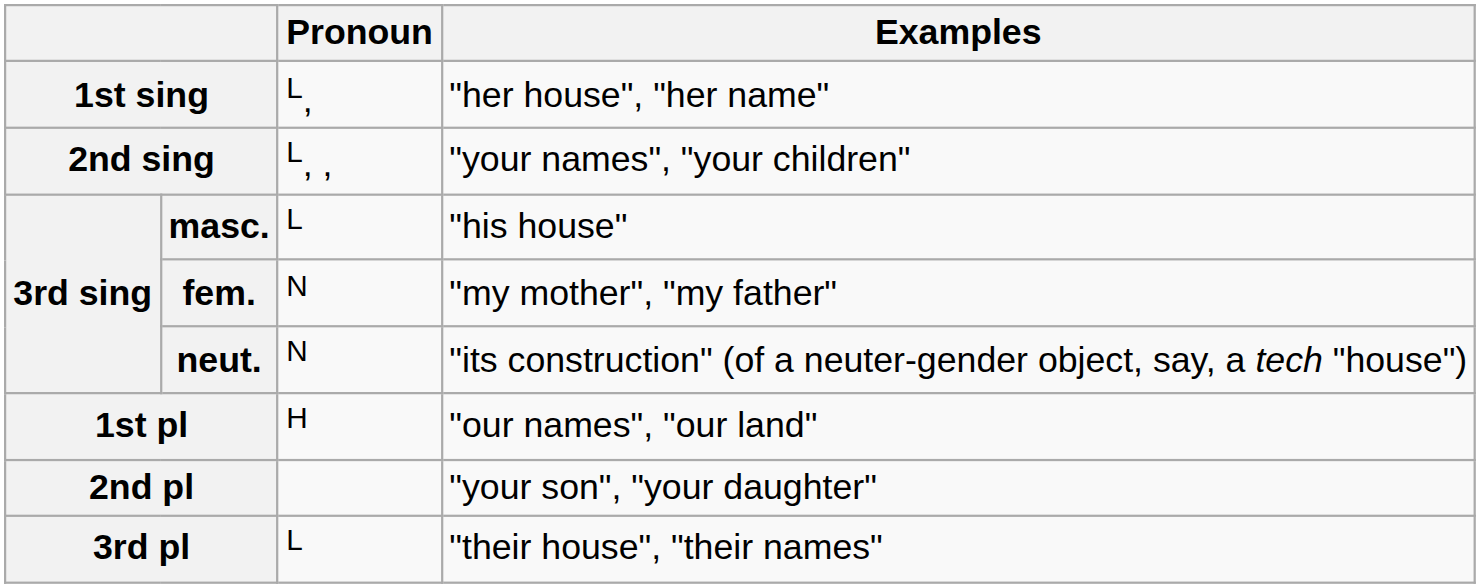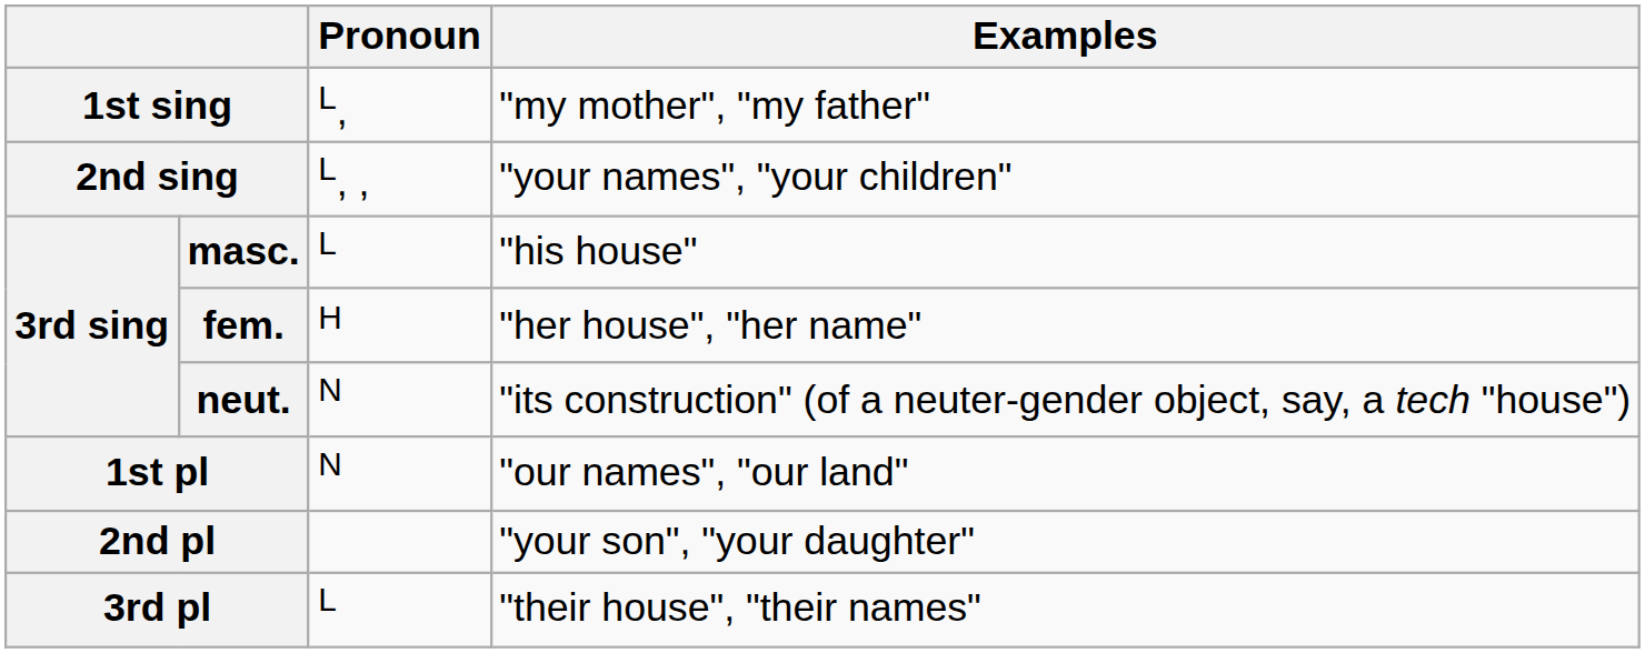1st sing | Examples: "her house", "her name" -> "my mother", "my father"
fem. | Pronoun: N -> H
fem. | Examples: "my mother", "my father" -> "her house", "her name"
1st pl | Pronoun: H -> N
